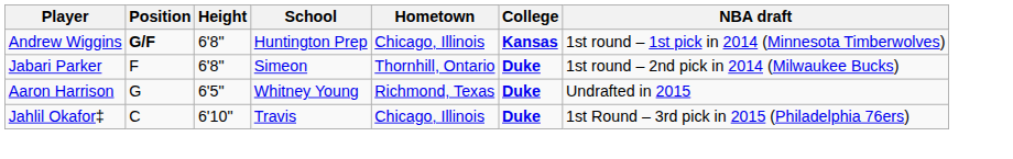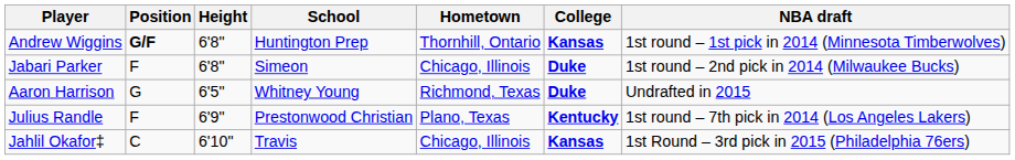Andrew Wiggins | Hometown: Chicago, Illinois -> Thornhill, Ontario
Jabari Parker | Hometown: Thornhill, Ontario -> Chicago, Illinois
+ row: Julius Randle | F | 6'9" | Prestonwood Christian | Plano, Texas | Kentucky | 1st round – 7th pick in 2014 (Los Angeles Lakers)
Jahlil Okafor‡ | College: Duke -> Kansas
